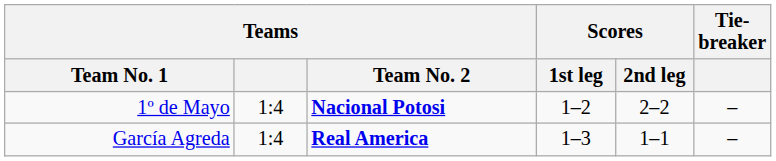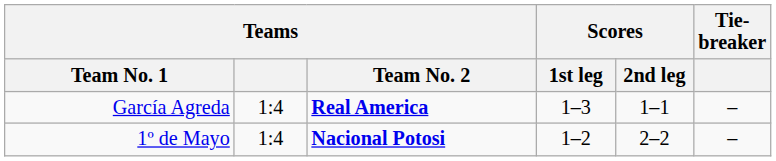rows swapped: 1º de Mayo <-> García Agreda
